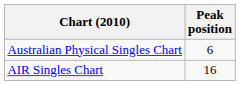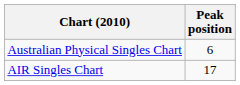AIR Singles Chart | Peak position: 16 -> 17
